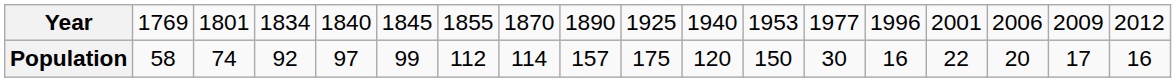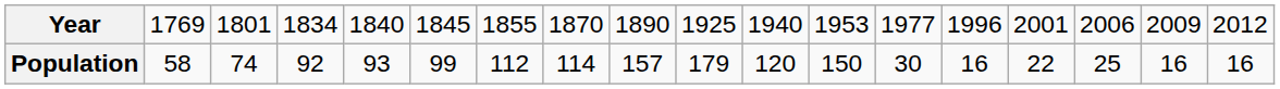Population | column 5: 97 -> 93
Population | column 10: 175 -> 179
Population | column 16: 20 -> 25
Population | column 17: 17 -> 16
